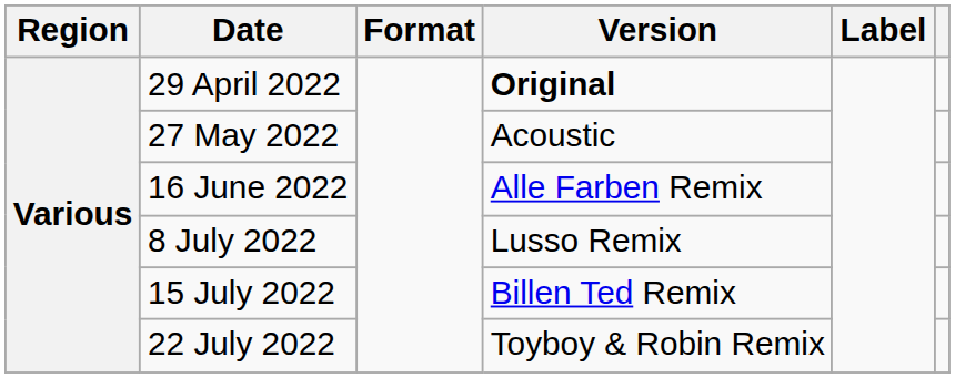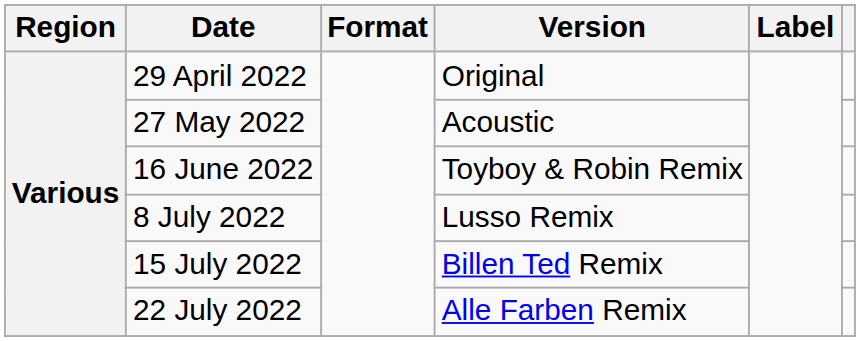29 April 2022 | Version: bold -> normal
16 June 2022 | Version: Alle Farben Remix -> Toyboy & Robin Remix
22 July 2022 | Version: Toyboy & Robin Remix -> Alle Farben Remix
